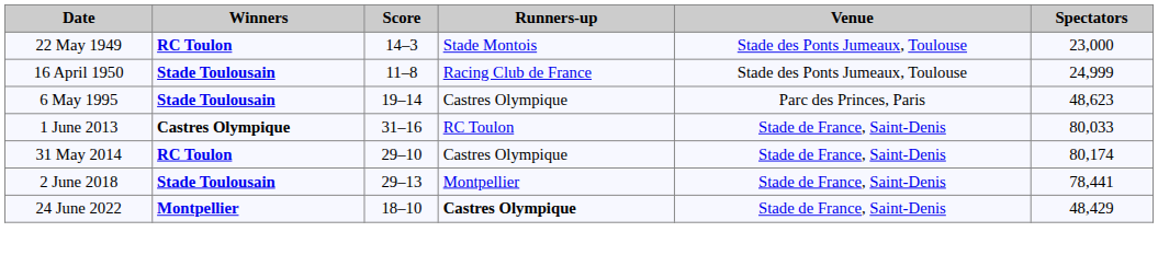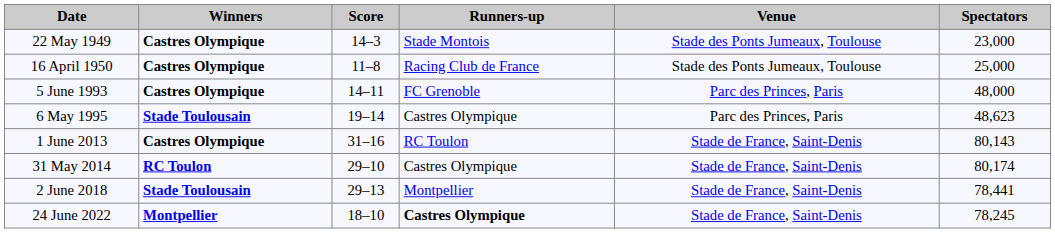22 May 1949 | Winners: RC Toulon -> Castres Olympique
16 April 1950 | Winners: Stade Toulousain -> Castres Olympique
16 April 1950 | Spectators: 24,999 -> 25,000
+ row: 5 June 1993 | Castres Olympique | 14–11 | FC Grenoble | Parc des Princes, Paris | 48,000
1 June 2013 | Spectators: 80,033 -> 80,143
24 June 2022 | Spectators: 48,429 -> 78,245
